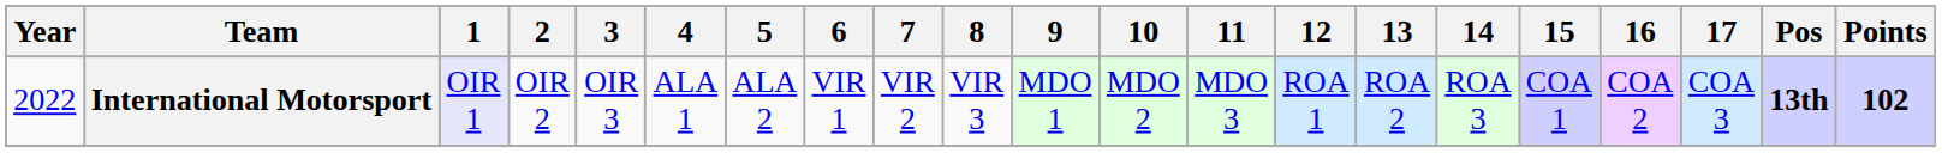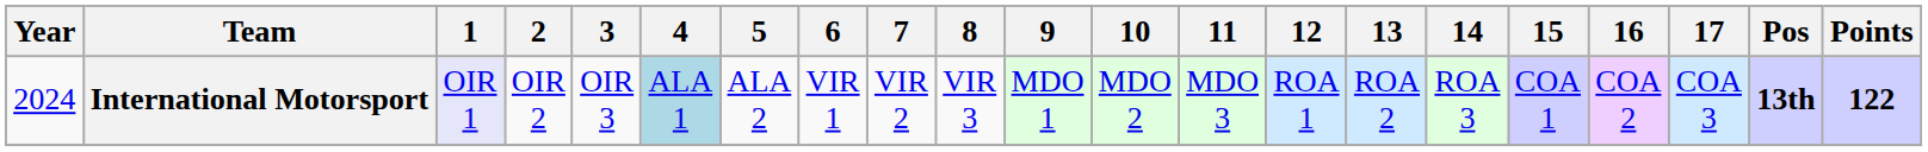International Motorsport | Year: 2022 -> 2024
International Motorsport | 4: no background -> lightblue background
International Motorsport | Points: 102 -> 122
